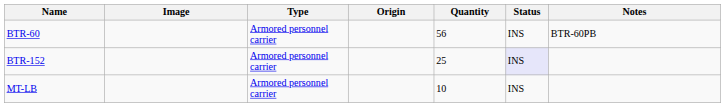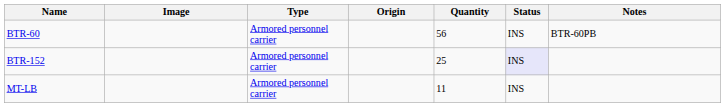MT-LB | Quantity: 10 -> 11
